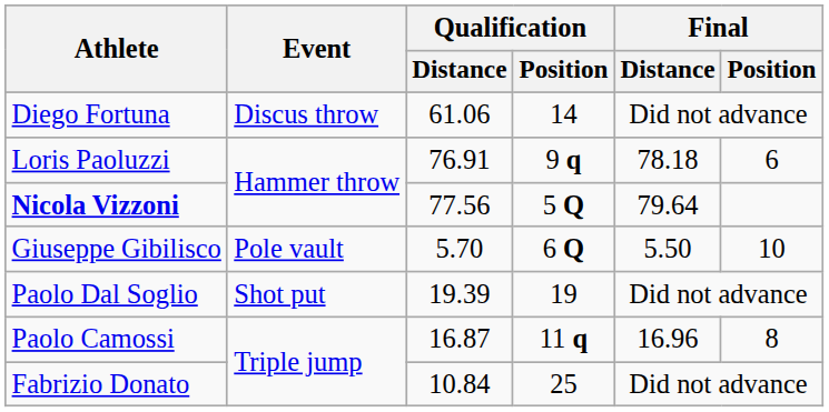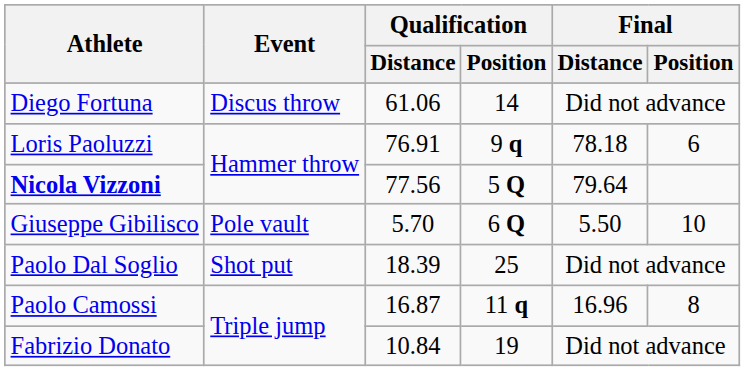Paolo Dal Soglio | Qualification / Distance: 19.39 -> 18.39
Paolo Dal Soglio | Qualification / Position: 19 -> 25
Fabrizio Donato | Qualification / Position: 25 -> 19
